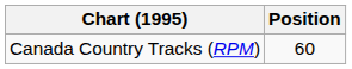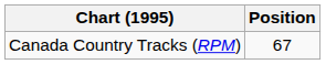Canada Country Tracks (RPM) | Position: 60 -> 67
